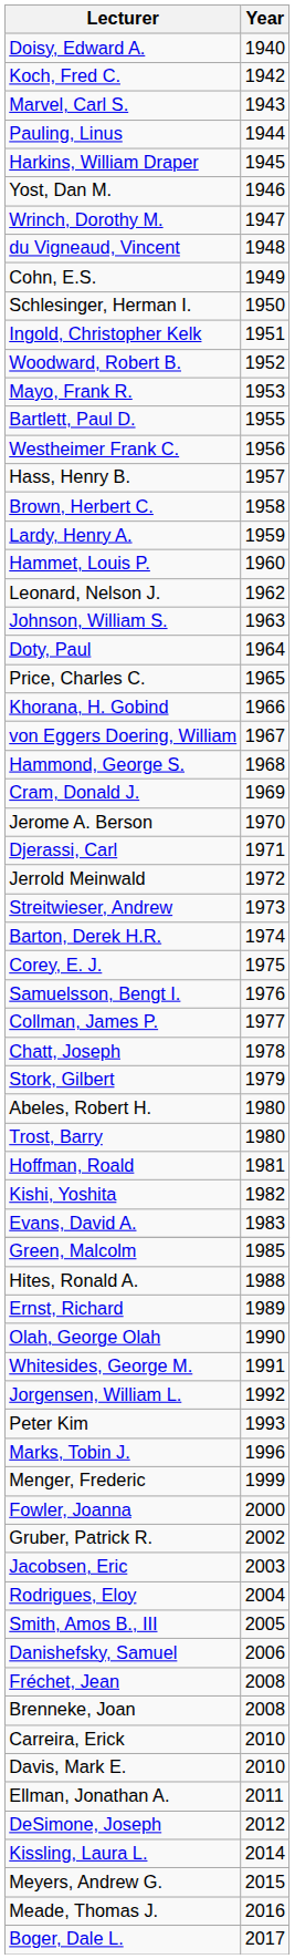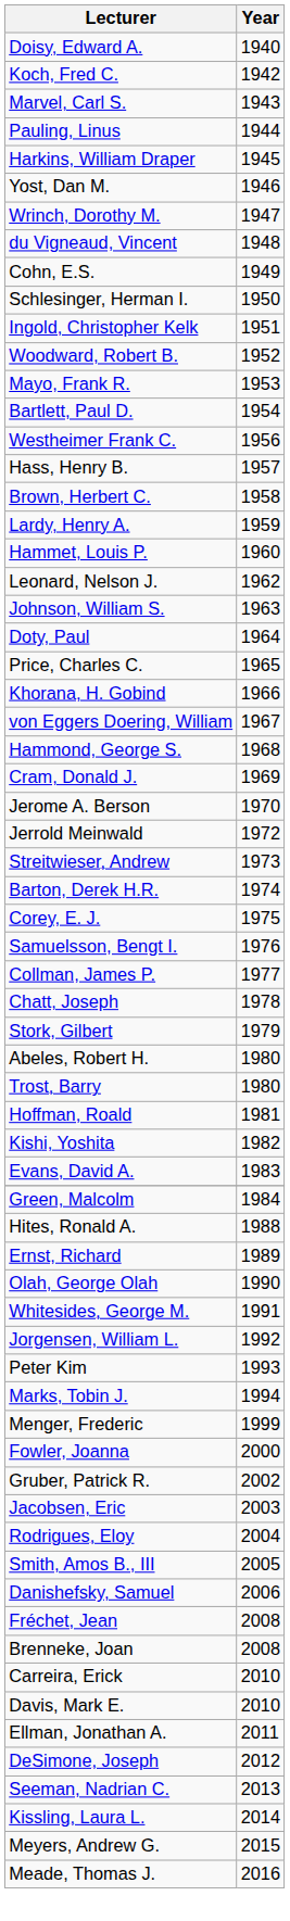Bartlett, Paul D. | Year: 1955 -> 1954
- row: Djerassi, Carl | 1971
Green, Malcolm | Year: 1985 -> 1984
Marks, Tobin J. | Year: 1996 -> 1994
+ row: Seeman, Nadrian C. | 2013
- row: Boger, Dale L. | 2017
